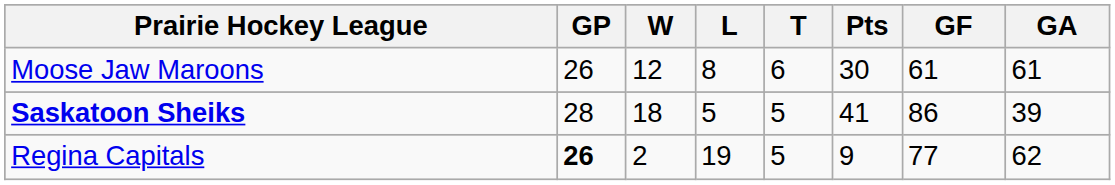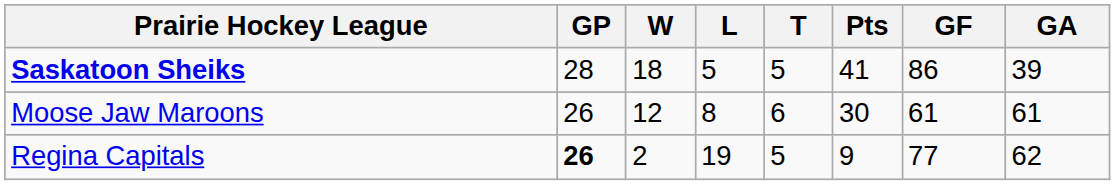rows swapped: Saskatoon Sheiks <-> Moose Jaw Maroons
